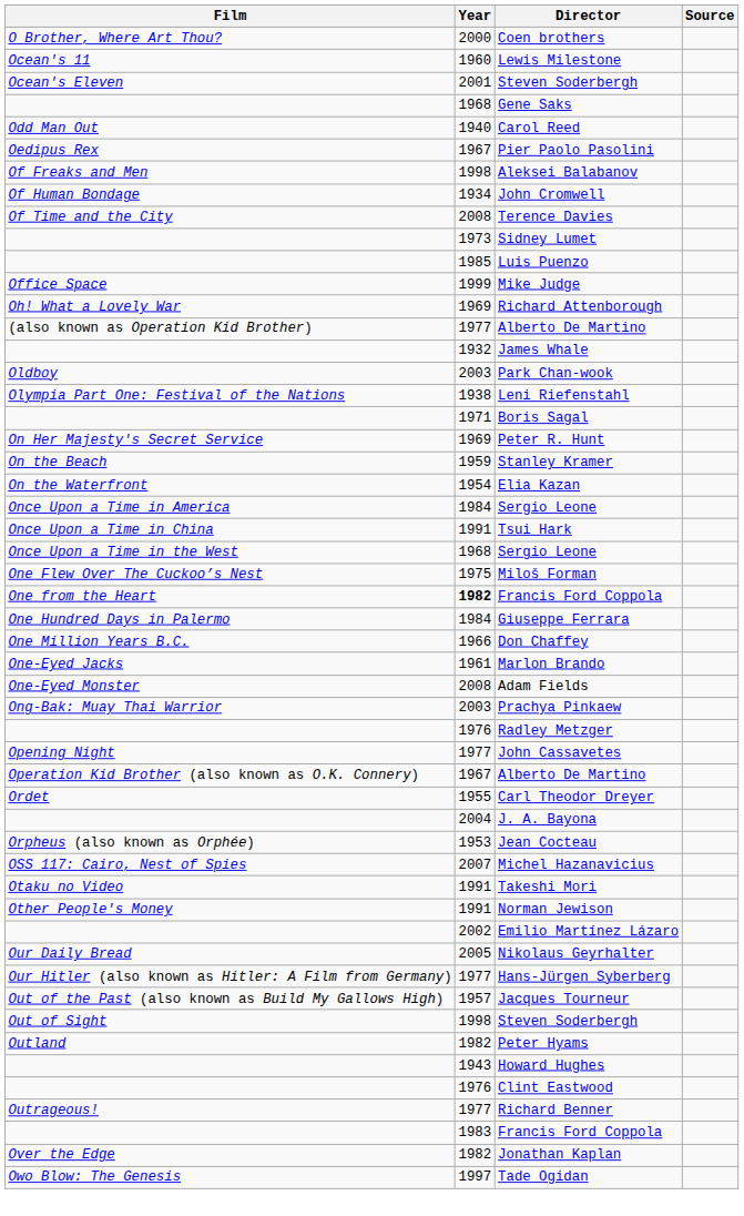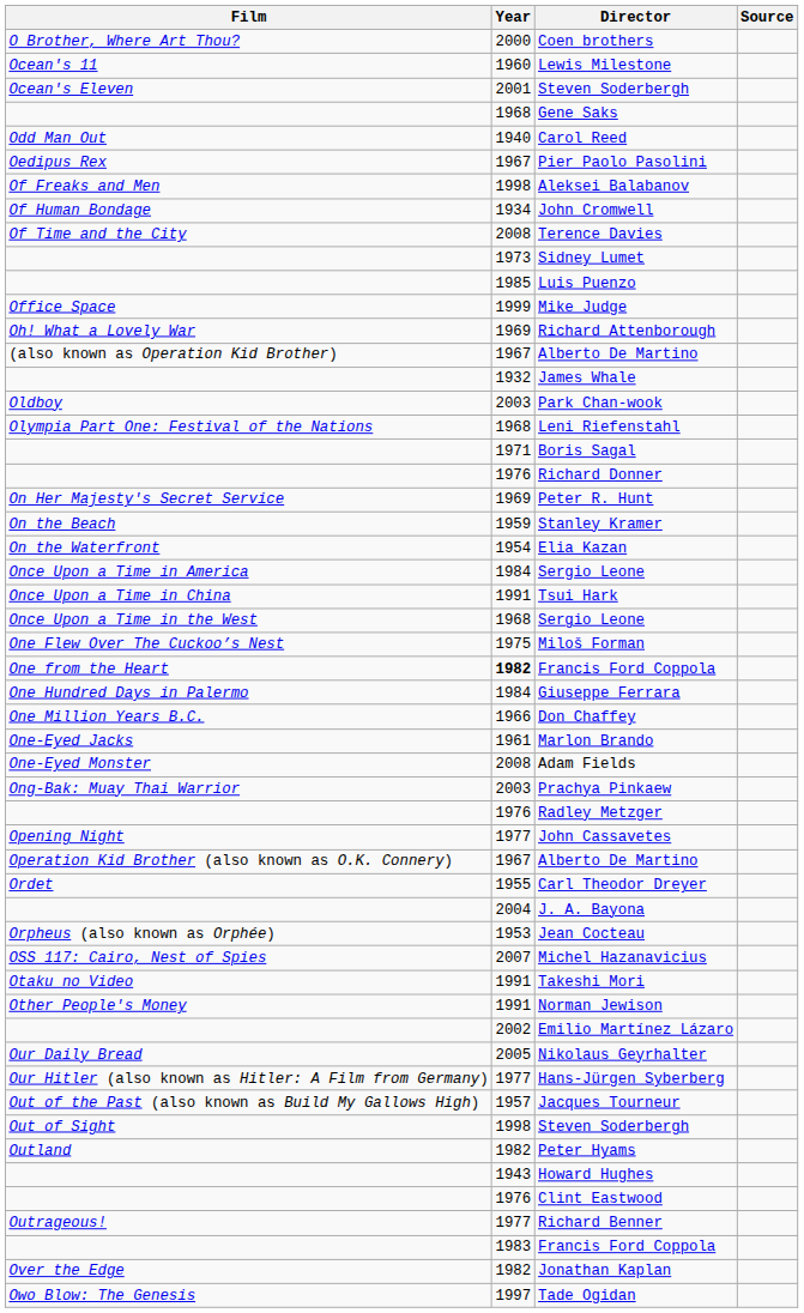(also known as Operation Kid Brother) / Alberto De Martino | Year: 1977 -> 1967
Leni Riefenstahl | Year: 1938 -> 1968
+ row: 1976 | Richard Donner
